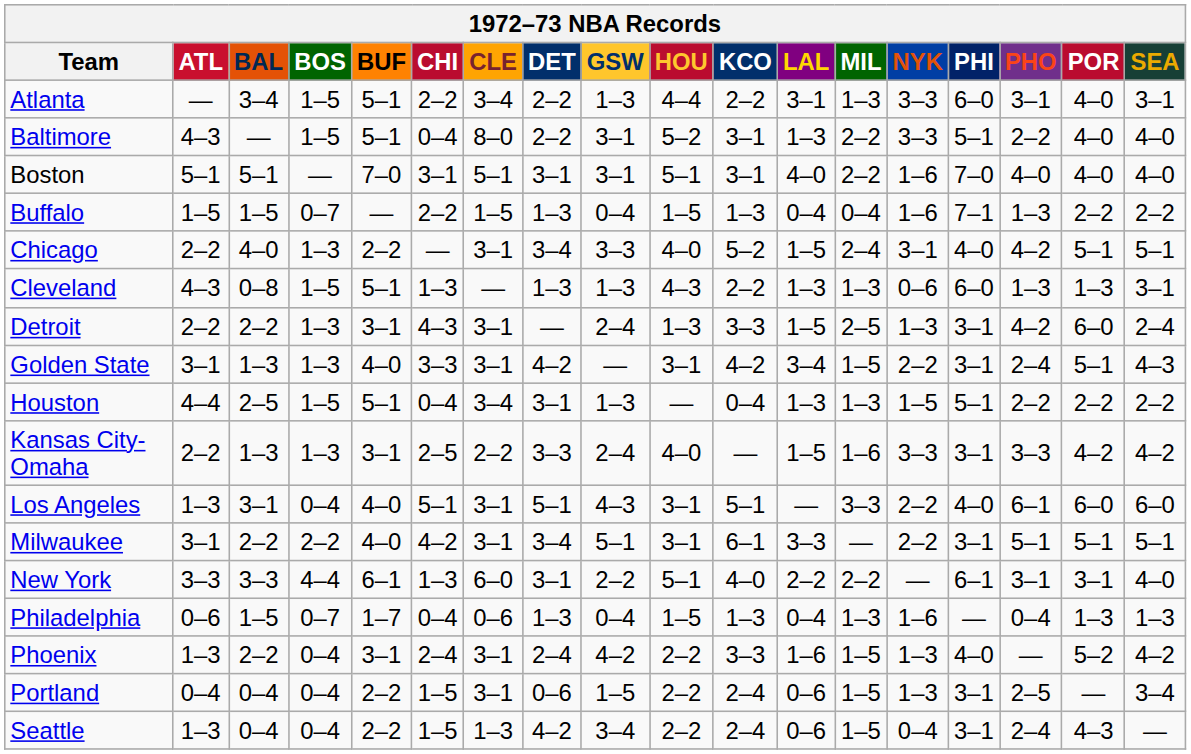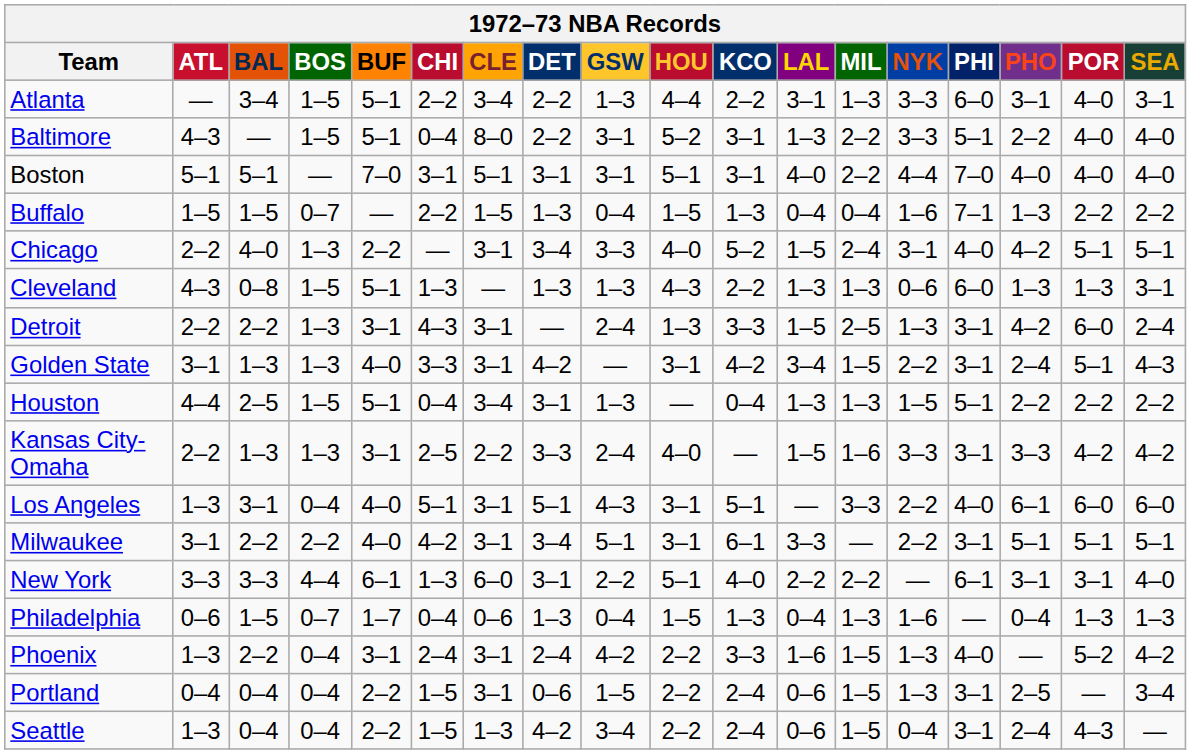Boston | NYK: 1–6 -> 4–4
